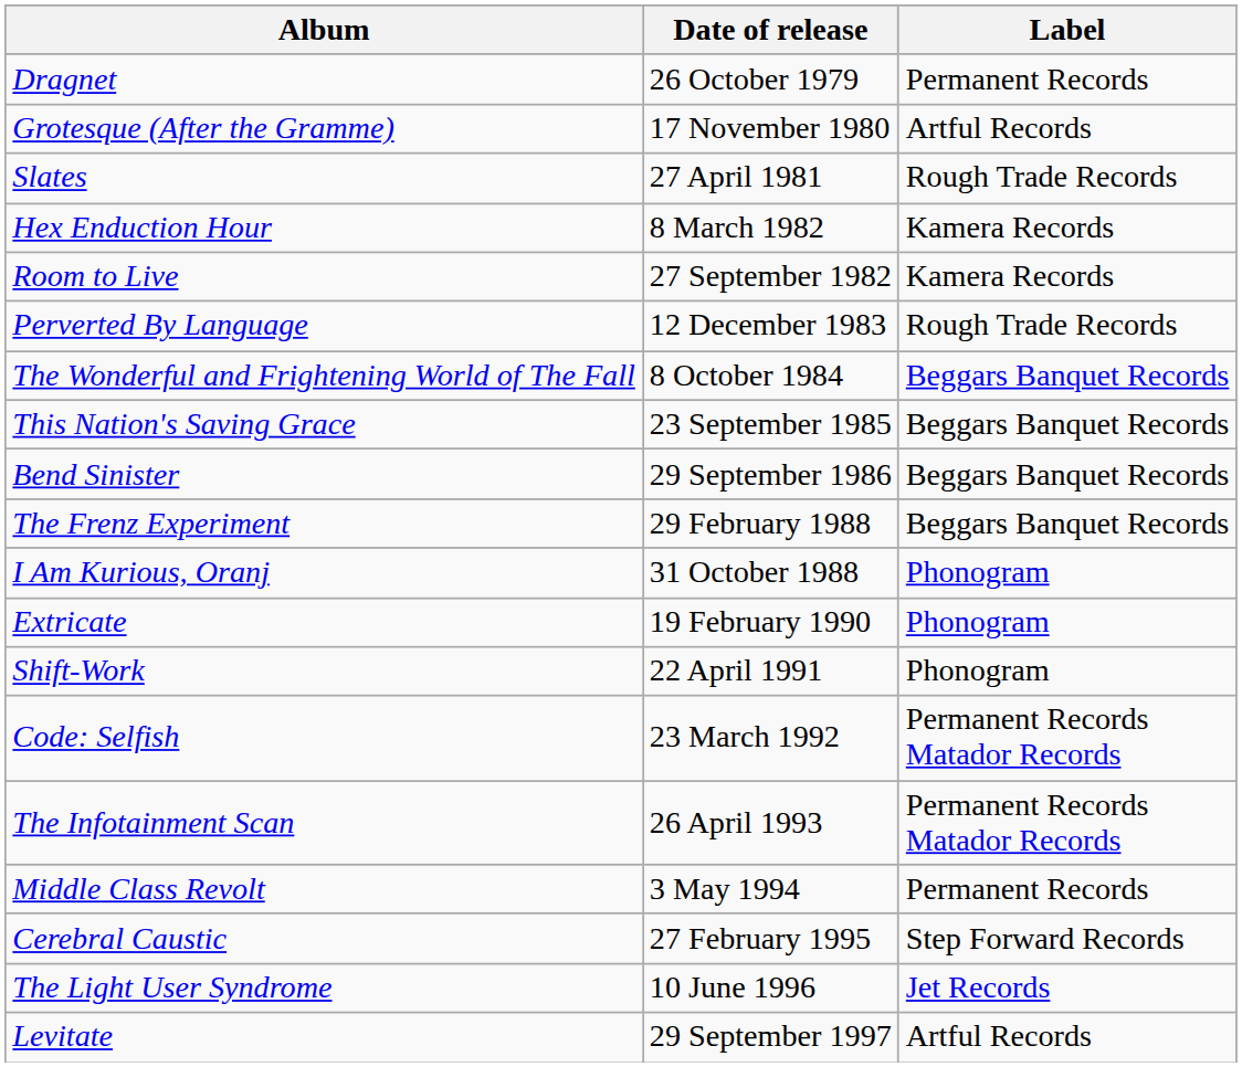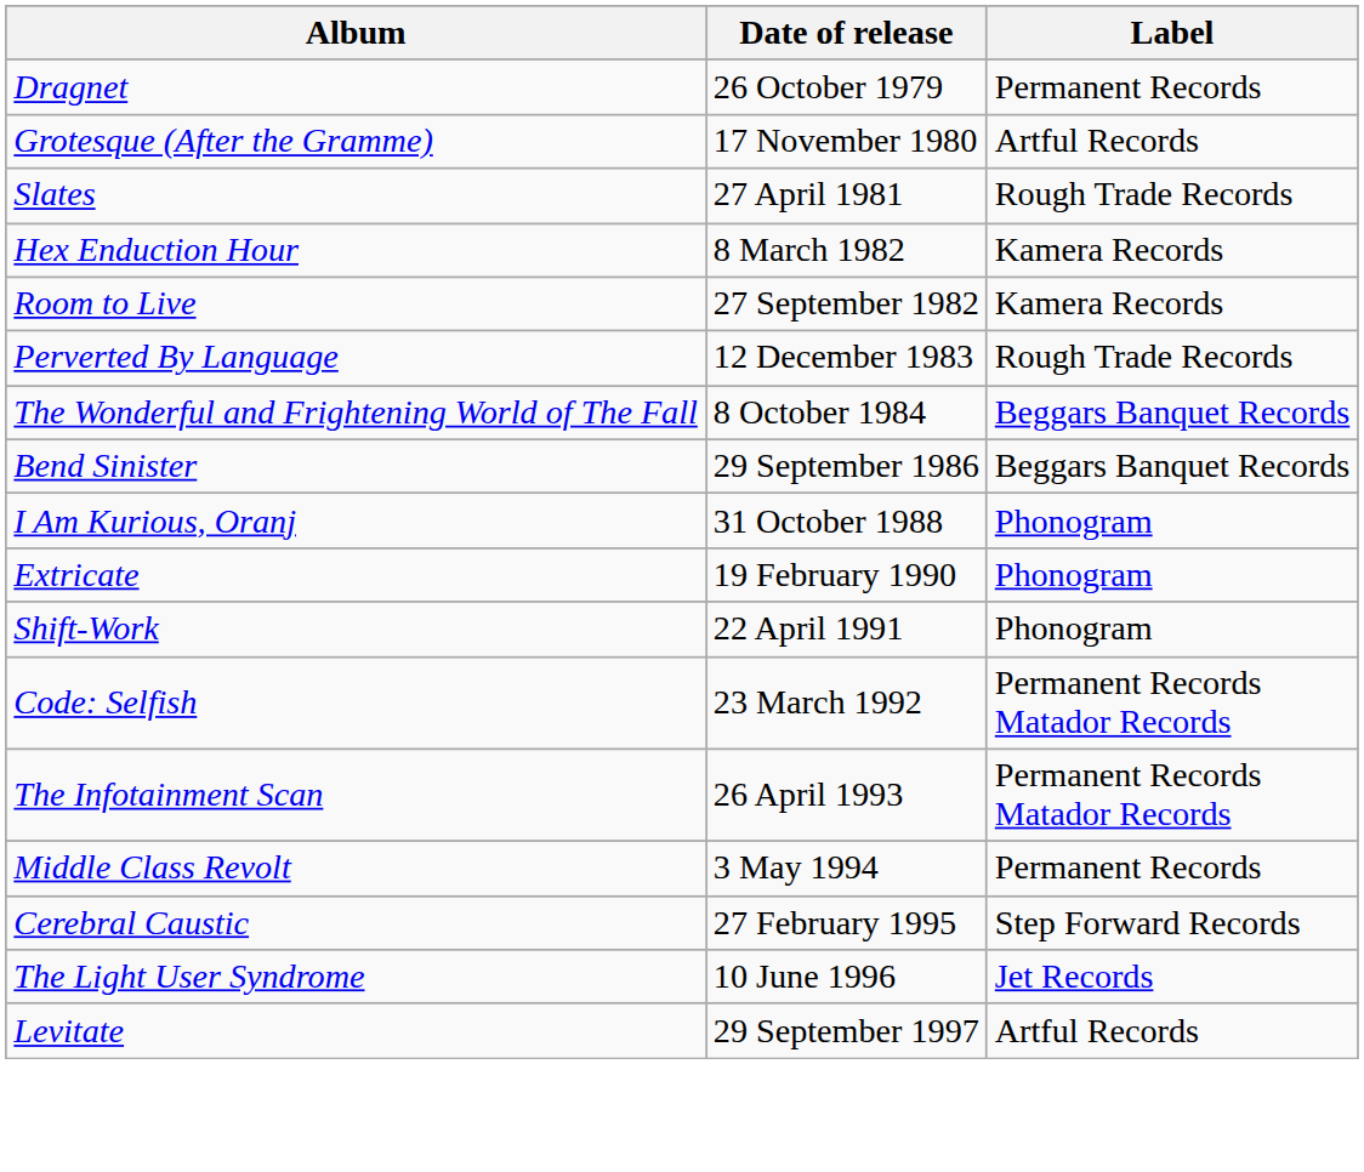- row: This Nation's Saving Grace | 23 September 1985 | Beggars Banquet Records
- row: The Frenz Experiment | 29 February 1988 | Beggars Banquet Records
